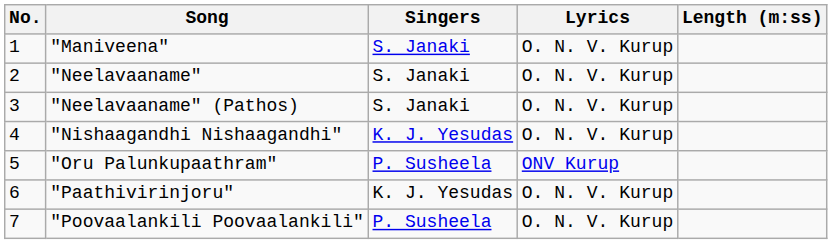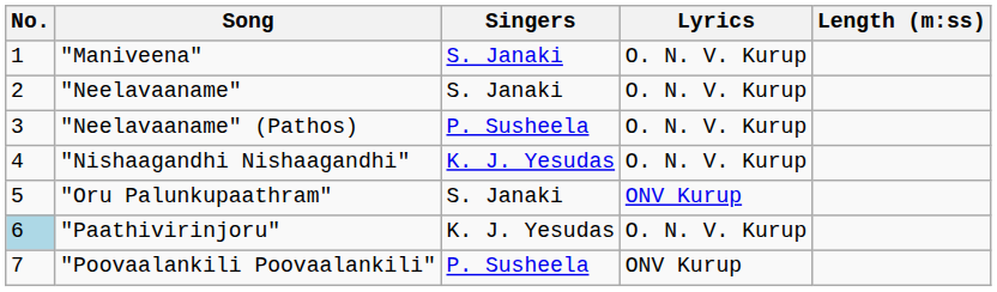"Neelavaaname" (Pathos) | Singers: S. Janaki -> P. Susheela
"Oru Palunkupaathram" | Singers: P. Susheela -> S. Janaki
"Paathivirinjoru" | No.: no background -> lightblue background
"Poovaalankili Poovaalankili" | Lyrics: O. N. V. Kurup -> ONV Kurup
